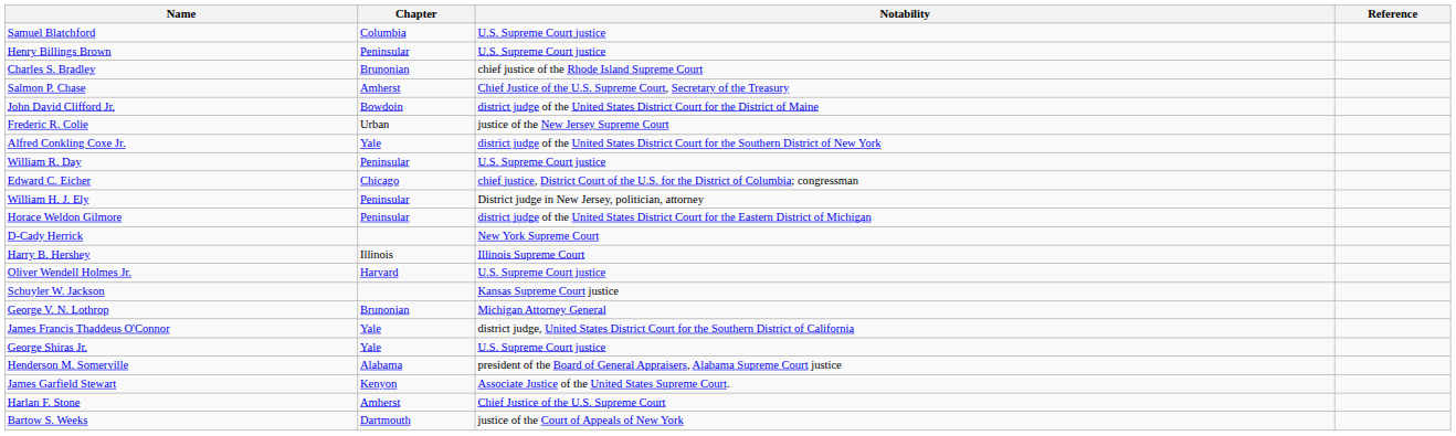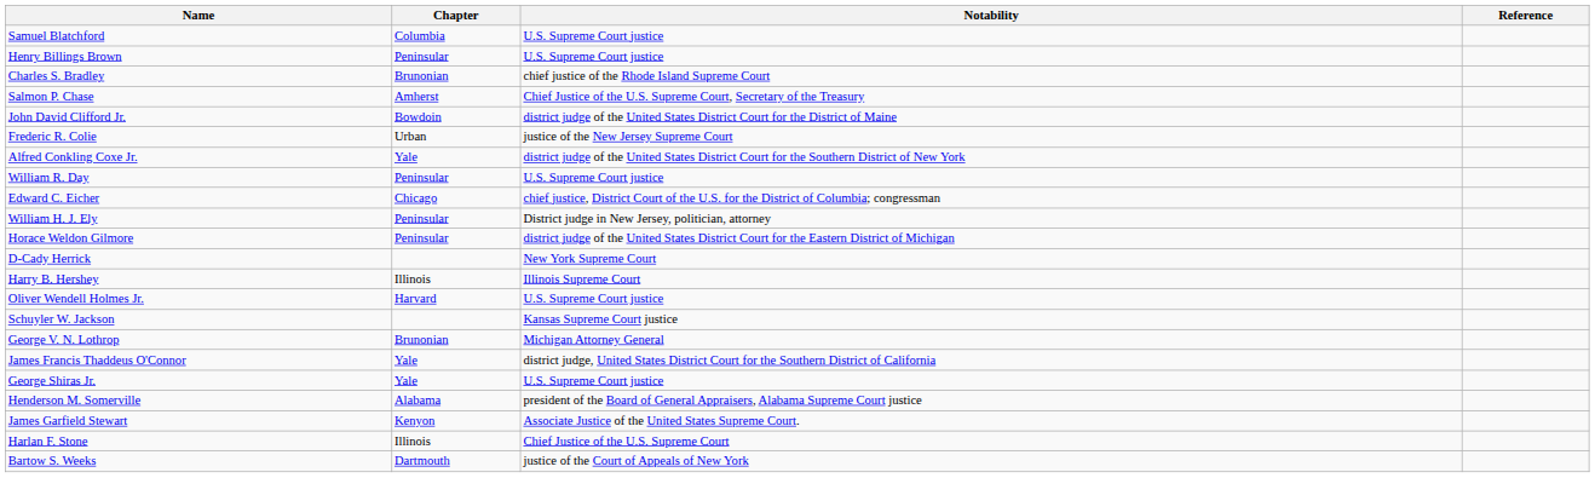Harlan F. Stone | Chapter: Amherst -> Illinois
